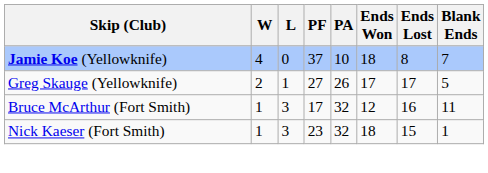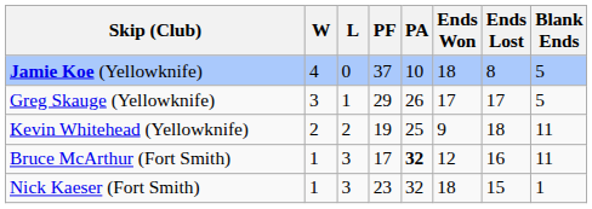Jamie Koe (Yellowknife) | Blank Ends: 7 -> 5
Greg Skauge (Yellowknife) | W: 2 -> 3
Greg Skauge (Yellowknife) | PF: 27 -> 29
+ row: Kevin Whitehead (Yellowknife) | 2 | 2 | 19 | 25 | 9 | 18 | 11
Bruce McArthur (Fort Smith) | PA: normal -> bold
